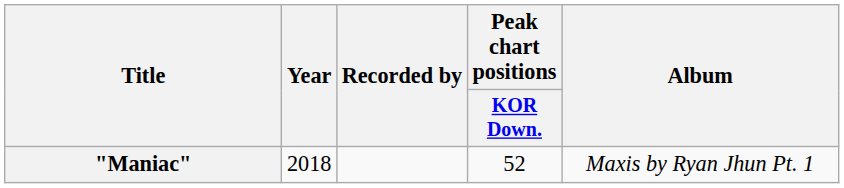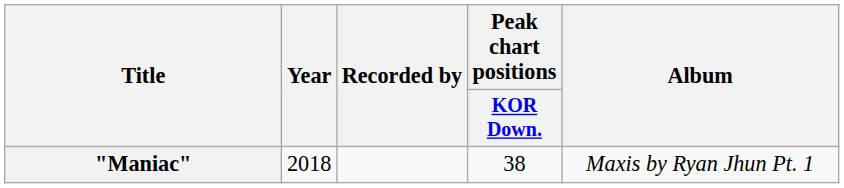"Maniac" | Peak chart positions / KOR Down.: 52 -> 38
